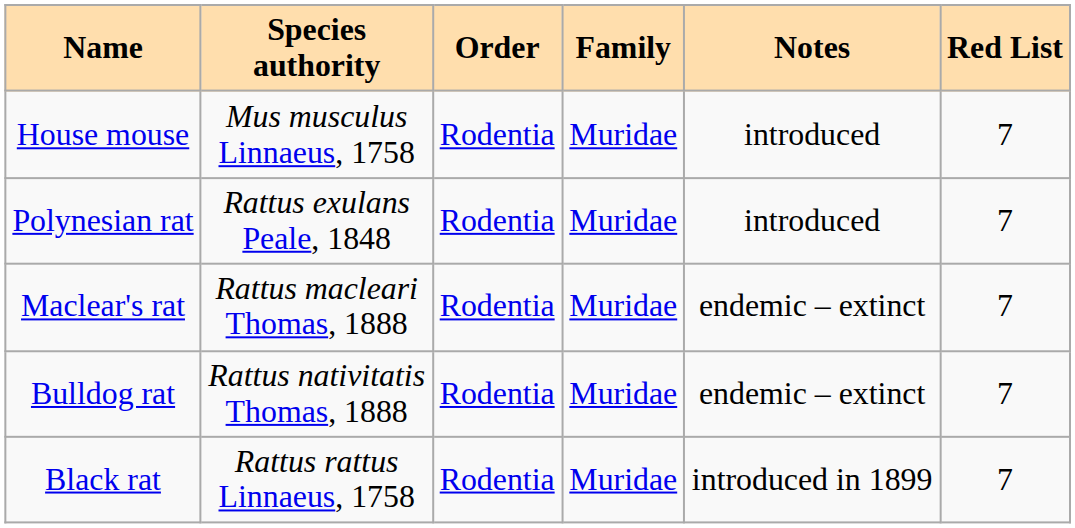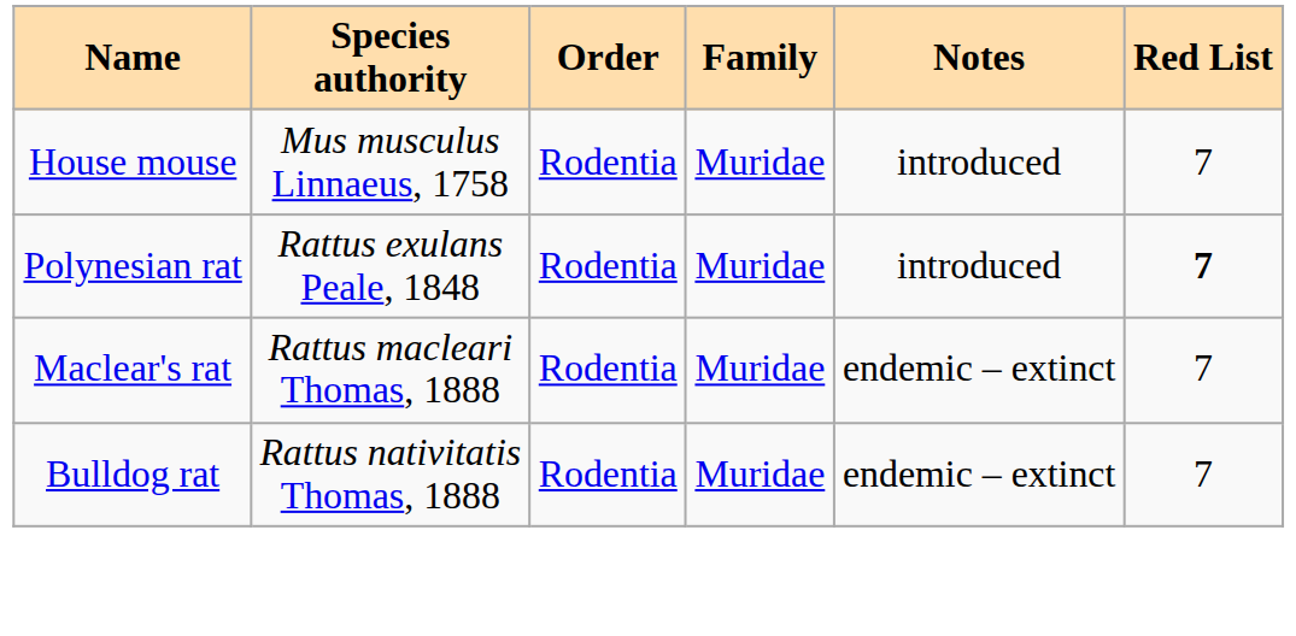Polynesian rat | Red List: normal -> bold
- row: Black rat | Rattus rattus Linnaeus, 1758 | Rodentia | Muridae | introduced in 1899 | 7
